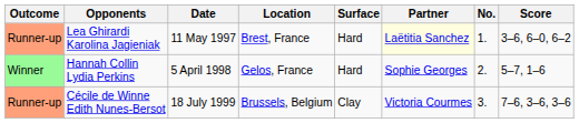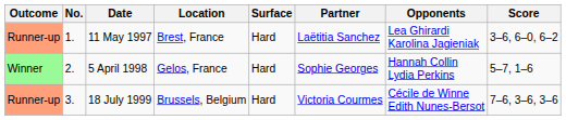columns swapped: No. <-> Opponents
11 May 1997 | Partner: lightyellow background -> no background
18 July 1999 | Surface: Clay -> Hard
